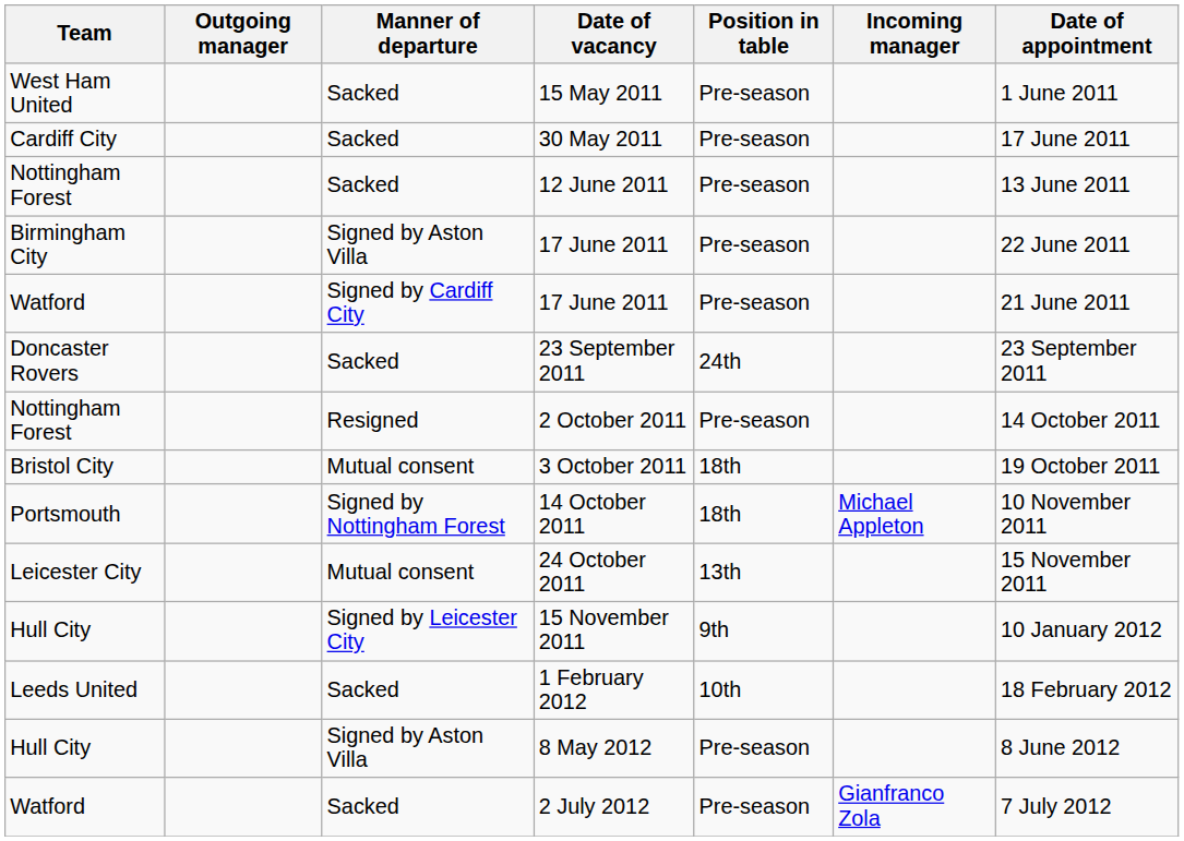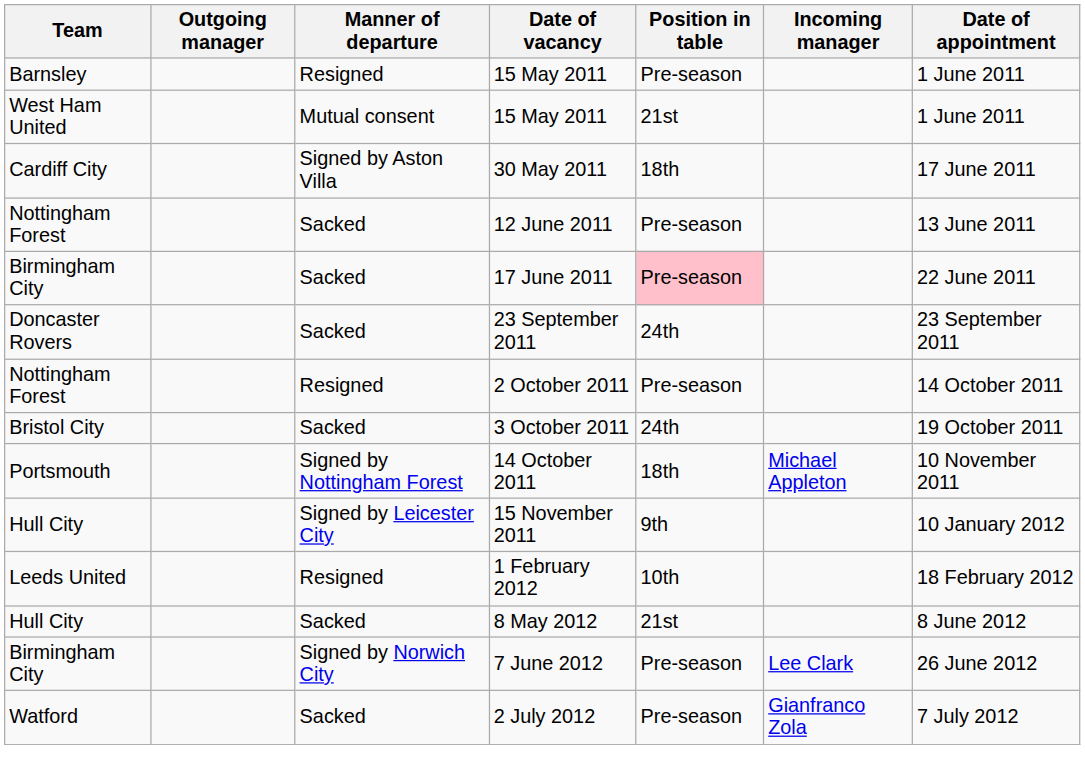+ row: Barnsley | Resigned | 15 May 2011 | Pre-season | 1 June 2011
West Ham United / 15 May 2011 | Manner of departure: Sacked -> Mutual consent
West Ham United / 15 May 2011 | Position in table: Pre-season -> 21st
30 May 2011 | Manner of departure: Sacked -> Signed by Aston Villa
30 May 2011 | Position in table: Pre-season -> 18th
Birmingham City / 17 June 2011 | Manner of departure: Signed by Aston Villa -> Sacked
Birmingham City / 17 June 2011 | Position in table: no background -> pink background
- row: Watford | Signed by Cardiff City | 17 June 2011 | Pre-season | 21 June 2011
3 October 2011 | Manner of departure: Mutual consent -> Sacked
3 October 2011 | Position in table: 18th -> 24th
- row: Leicester City | Mutual consent | 24 October 2011 | 13th | 15 November 2011
1 February 2012 | Manner of departure: Sacked -> Resigned
8 May 2012 | Manner of departure: Signed by Aston Villa -> Sacked
8 May 2012 | Position in table: Pre-season -> 21st
+ row: Birmingham City | Signed by Norwich City | 7 June 2012 | Pre-season | Lee Clark | 26 June 2012
